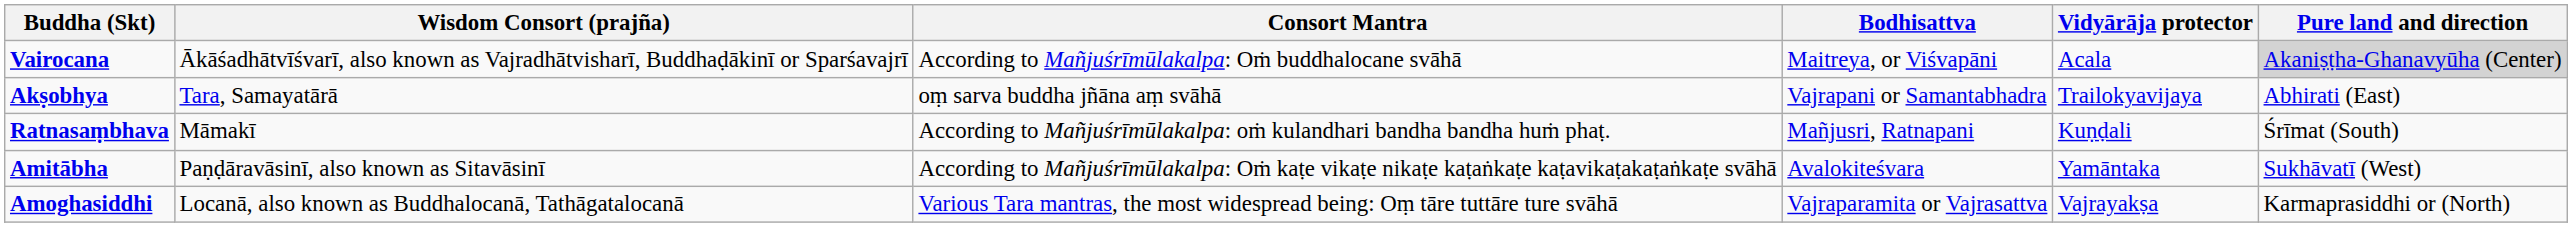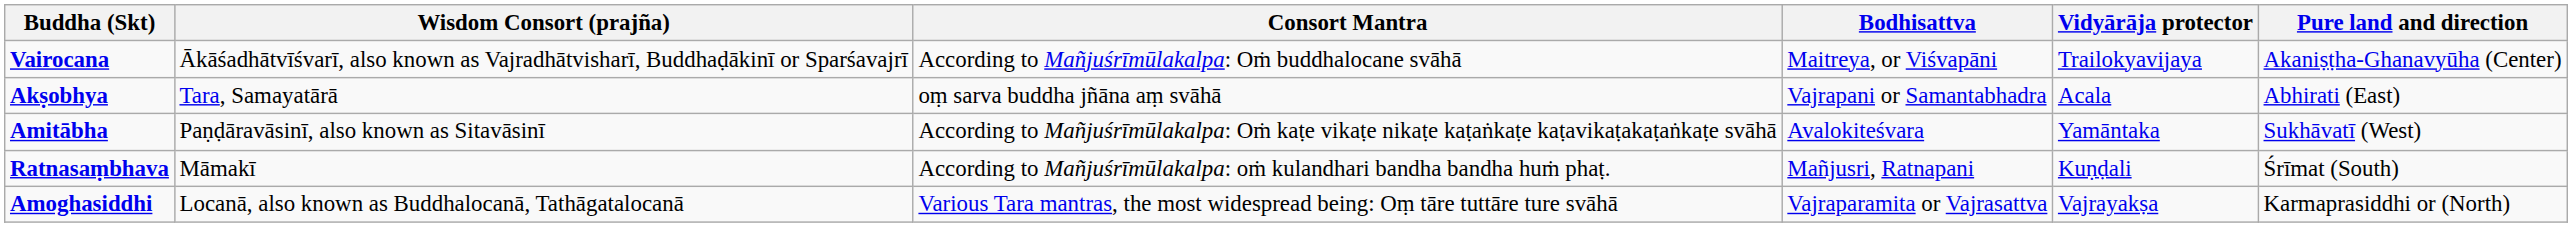Vairocana | Vidyārāja protector: Acala -> Trailokyavijaya
Vairocana | Pure land and direction: lightgrey background -> no background
Akṣobhya | Vidyārāja protector: Trailokyavijaya -> Acala
rows swapped: Amitābha <-> Ratnasaṃbhava
